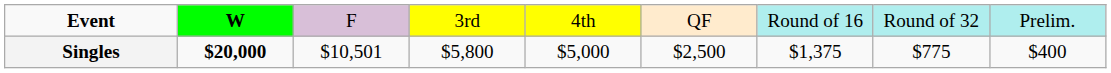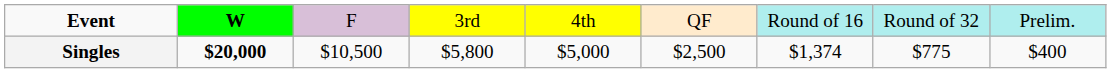Singles | column 3: $10,501 -> $10,500
Singles | column 7: $1,375 -> $1,374
